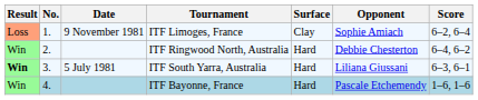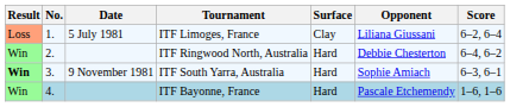ITF Limoges, France | Date: 9 November 1981 -> 5 July 1981
ITF Limoges, France | Opponent: Sophie Amiach -> Liliana Giussani
ITF South Yarra, Australia | Date: 5 July 1981 -> 9 November 1981
ITF South Yarra, Australia | Opponent: Liliana Giussani -> Sophie Amiach
